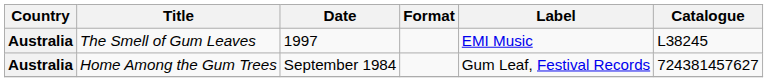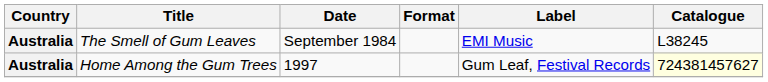The Smell of Gum Leaves | Date: 1997 -> September 1984
Home Among the Gum Trees | Date: September 1984 -> 1997
Home Among the Gum Trees | Catalogue: no background -> lightyellow background
